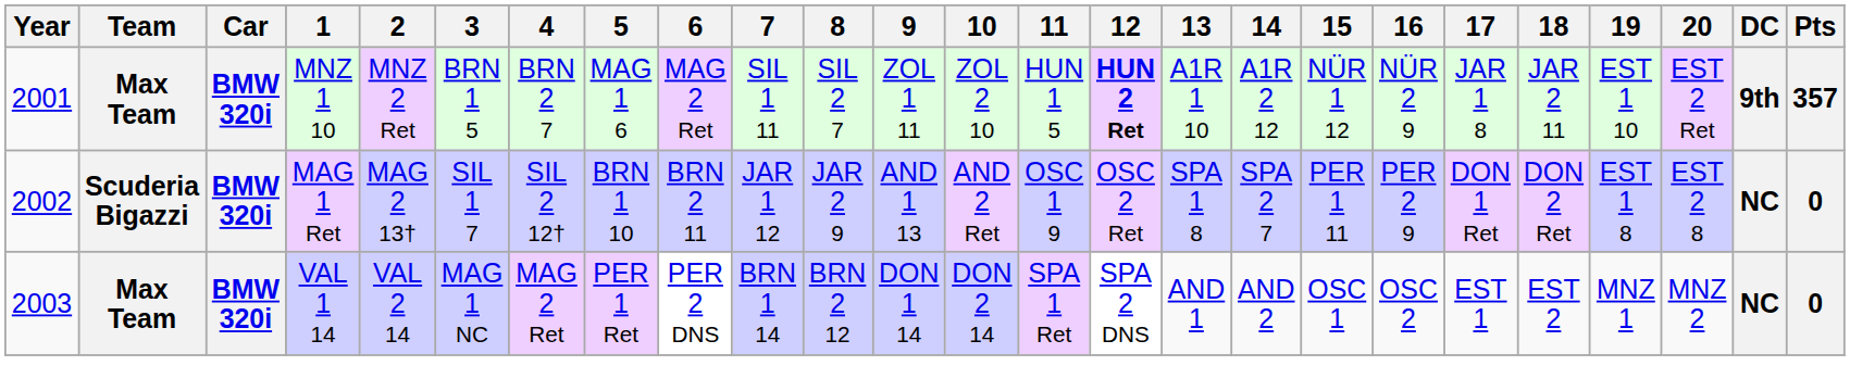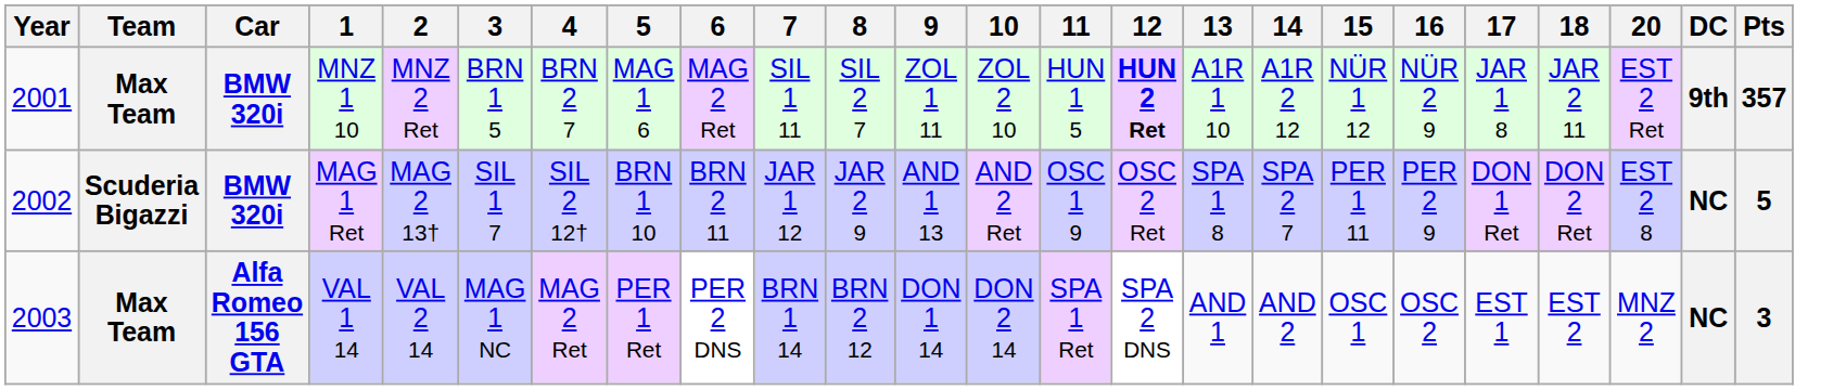- column: 19 | EST 1 10 | EST 1 8 | MNZ 1
MAG 1 Ret | Pts: 0 -> 5
VAL 1 14 | Car: BMW 320i -> Alfa Romeo 156 GTA
VAL 1 14 | Pts: 0 -> 3
